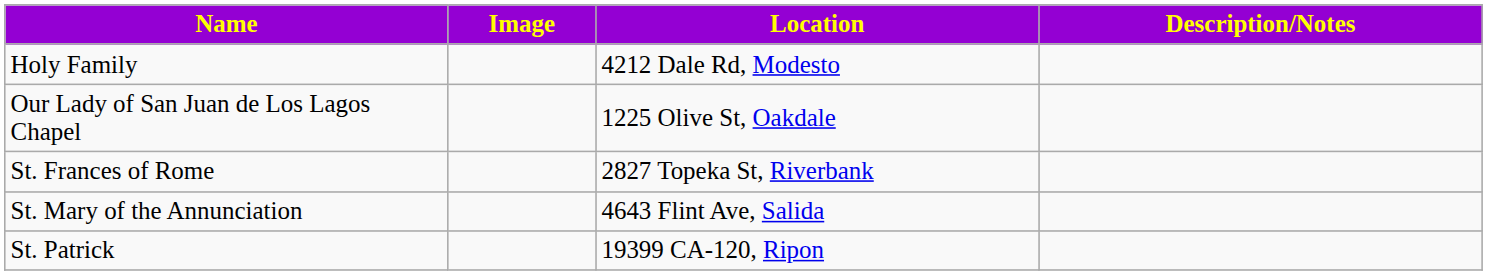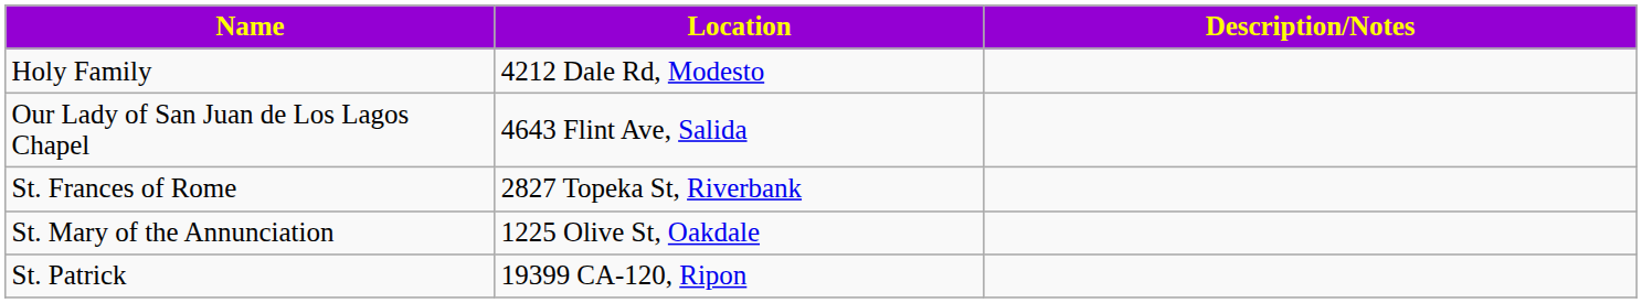- column: Image
Our Lady of San Juan de Los Lagos Chapel | Location: 1225 Olive St, Oakdale -> 4643 Flint Ave, Salida
St. Mary of the Annunciation | Location: 4643 Flint Ave, Salida -> 1225 Olive St, Oakdale
